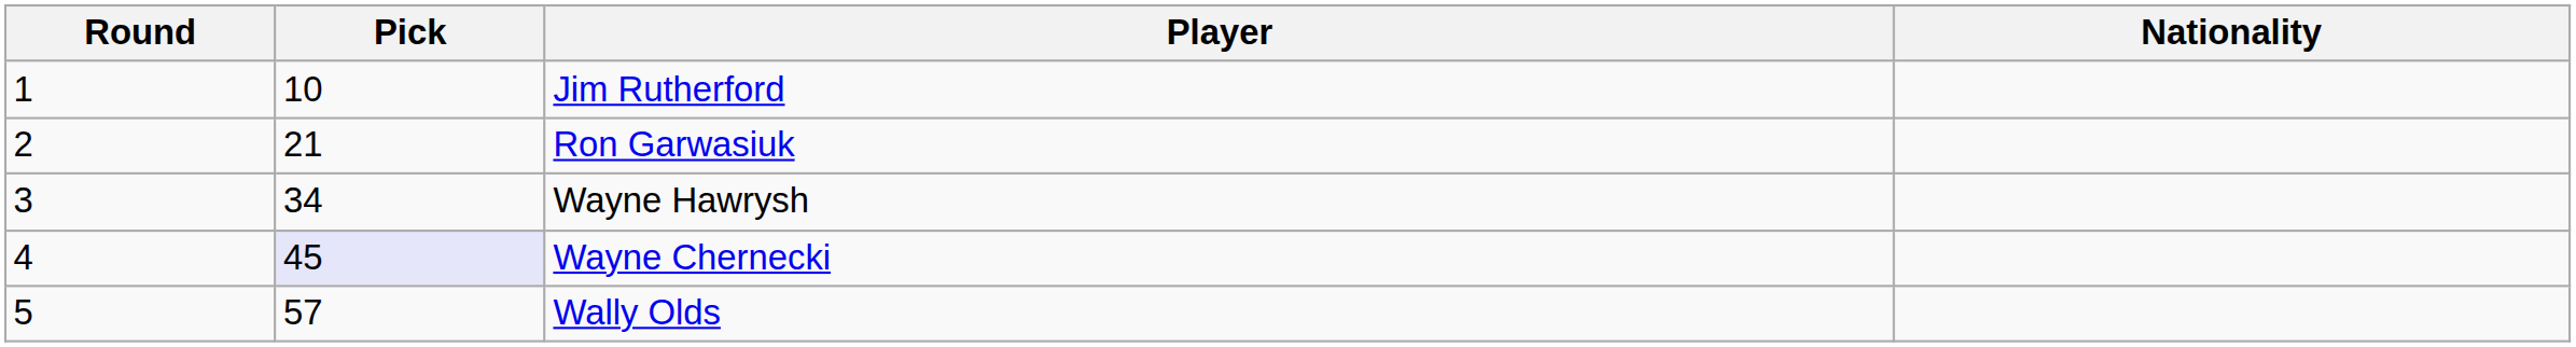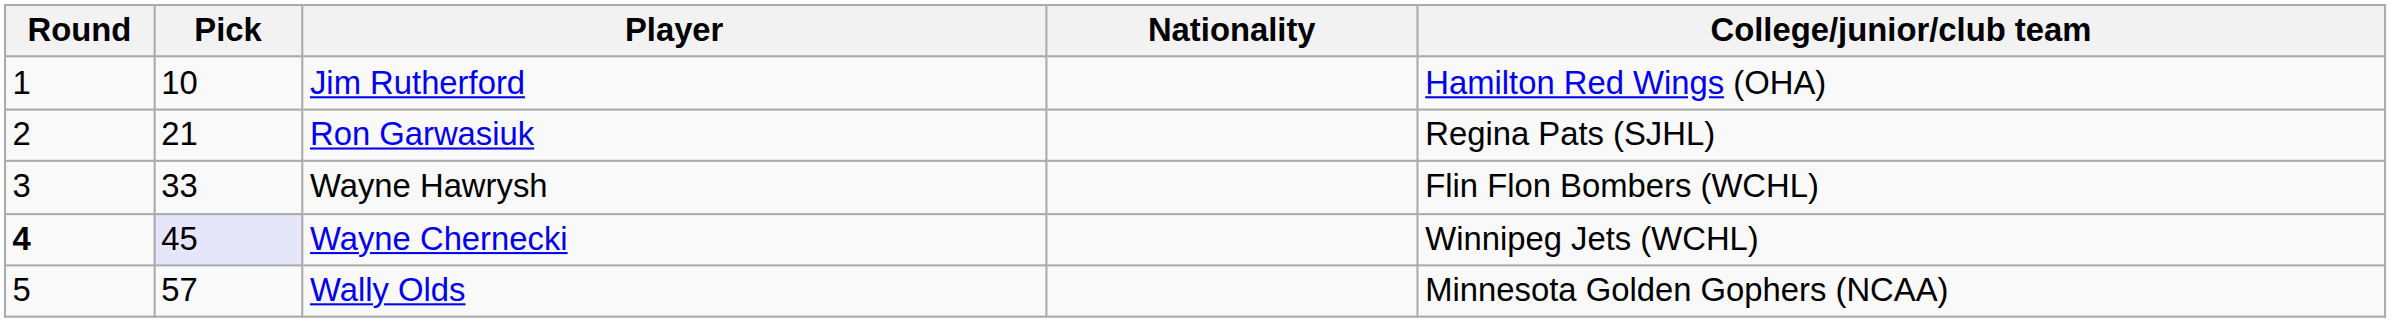+ column: College/junior/club team | Hamilton Red Wings (OHA) | Regina Pats (SJHL) | Flin Flon Bombers (WCHL) | Winnipeg Jets (WCHL) | Minnesota Golden Gophers (NCAA)
Wayne Hawrysh | Pick: 34 -> 33
Wayne Chernecki | Round: normal -> bold
